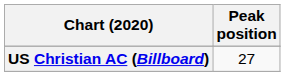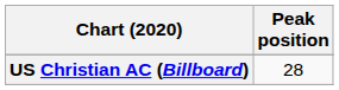US Christian AC (Billboard) | Peak position: 27 -> 28
